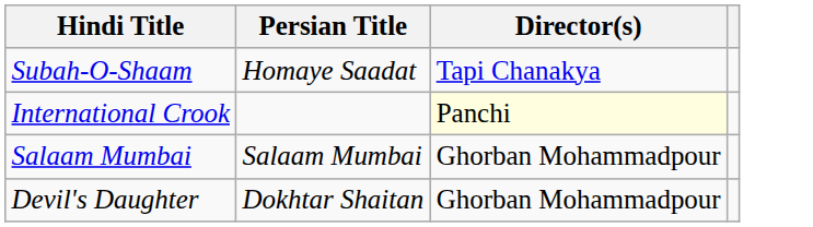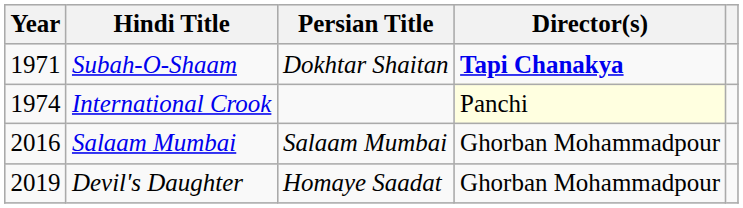+ column: Year | 1971 | 1974 | 2016 | 2019
Subah-O-Shaam | Persian Title: Homaye Saadat -> Dokhtar Shaitan
Subah-O-Shaam | Director(s): normal -> bold
Devil's Daughter | Persian Title: Dokhtar Shaitan -> Homaye Saadat
